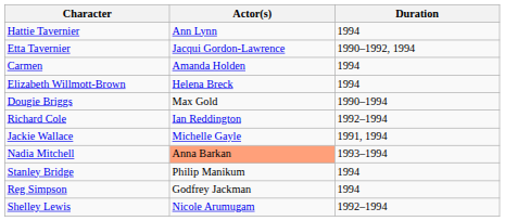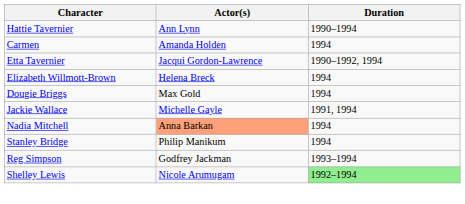Hattie Tavernier | Duration: 1994 -> 1990–1994
rows swapped: Etta Tavernier <-> Carmen
Dougie Briggs | Duration: 1990–1994 -> 1994
- row: Richard Cole | Ian Reddington | 1992–1994
Nadia Mitchell | Duration: 1993–1994 -> 1994
Reg Simpson | Duration: 1994 -> 1993–1994
Shelley Lewis | Duration: no background -> lightgreen background
